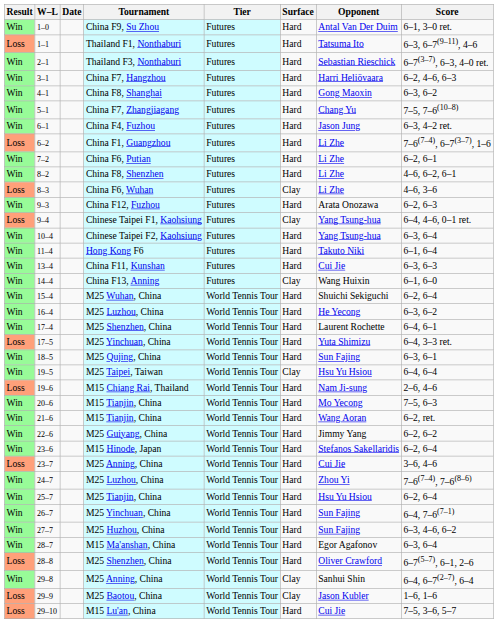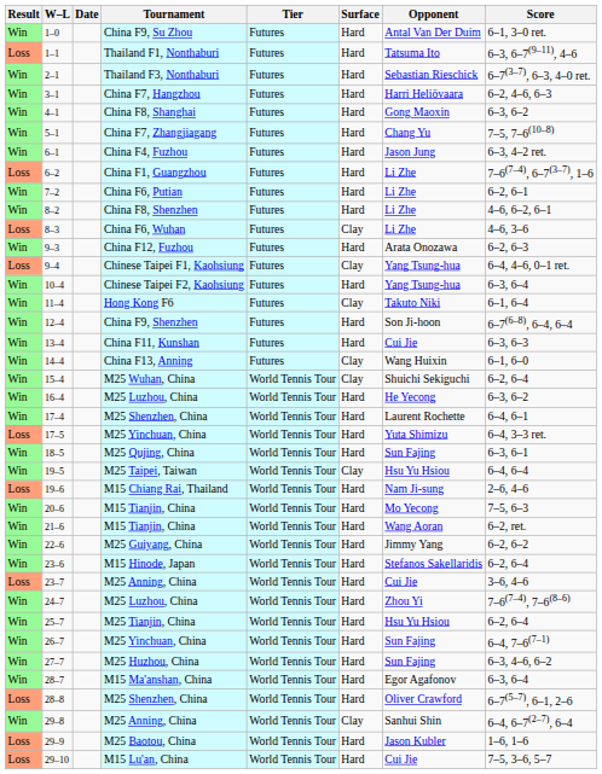11–4 | Surface: Hard -> Clay
+ row: Win | 12–4 | China F9, Shenzhen | Futures | Hard | Son Ji-hoon | 6–7(6–8), 6–4, 6–4
15–4 | Surface: Hard -> Clay
29–9 | Surface: Clay -> Hard
